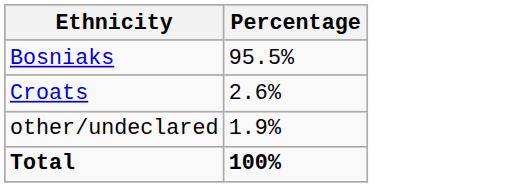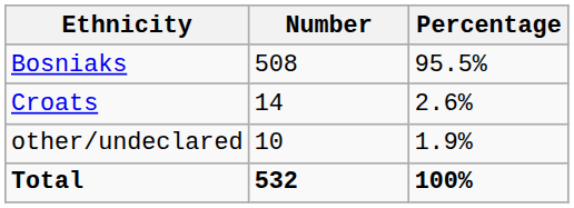+ column: Number | 508 | 14 | 10 | 532
